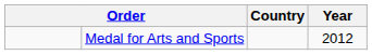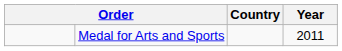Medal for Arts and Sports | Year: 2012 -> 2011
